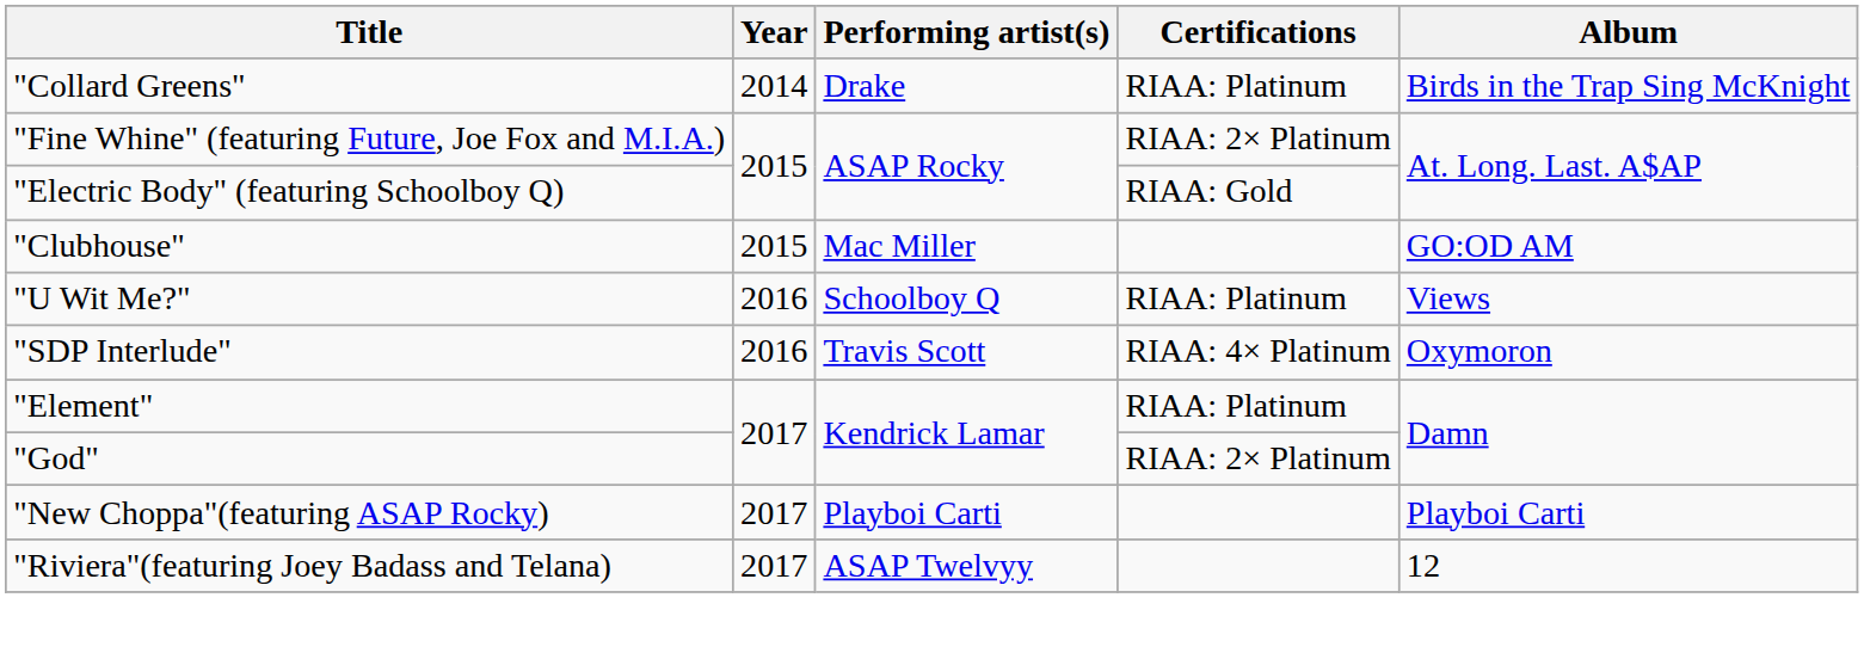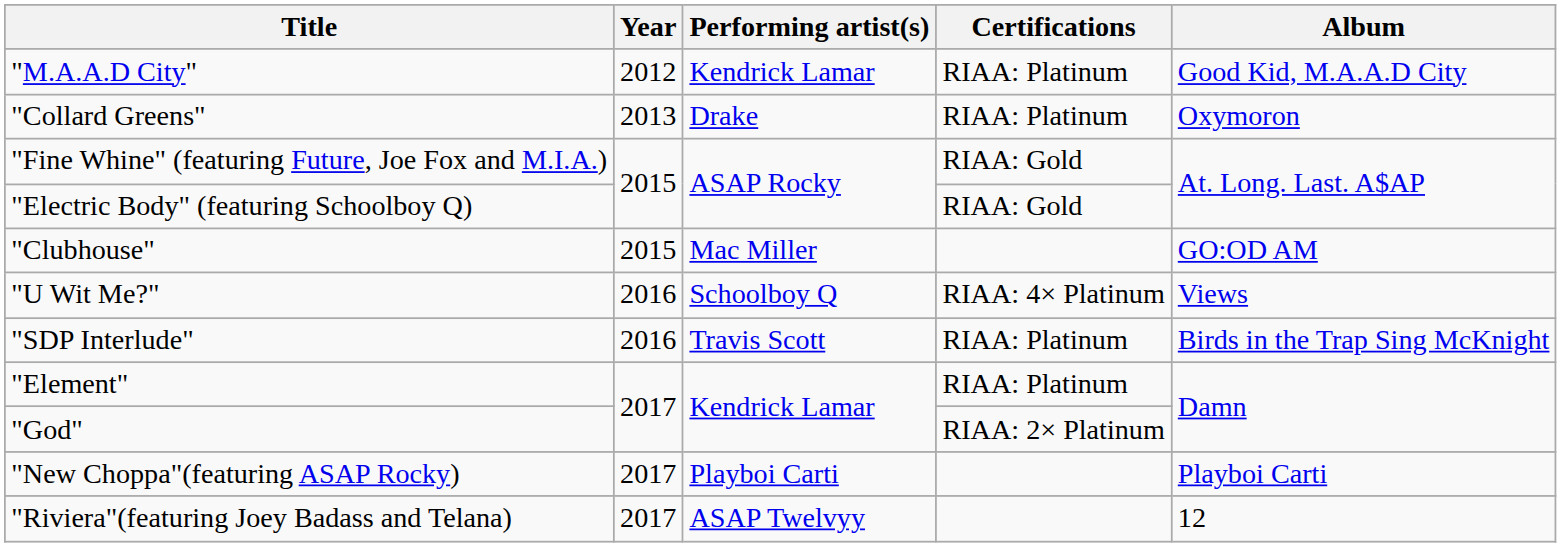+ row: "M.A.A.D City" | 2012 | Kendrick Lamar | RIAA: Platinum | Good Kid, M.A.A.D City
"Collard Greens" | Year: 2014 -> 2013
"Collard Greens" | Album: Birds in the Trap Sing McKnight -> Oxymoron
"Fine Whine" (featuring Future, Joe Fox and M.I.A.) | Certifications: RIAA: 2× Platinum -> RIAA: Gold
"U Wit Me?" | Certifications: RIAA: Platinum -> RIAA: 4× Platinum
"SDP Interlude" | Certifications: RIAA: 4× Platinum -> RIAA: Platinum
"SDP Interlude" | Album: Oxymoron -> Birds in the Trap Sing McKnight
